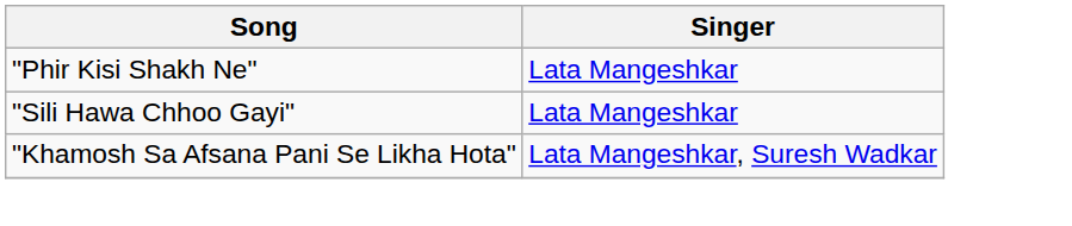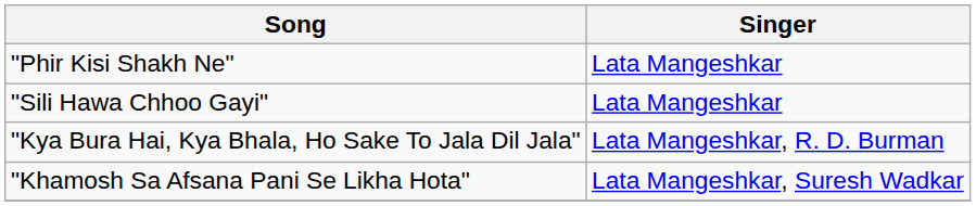+ row: "Kya Bura Hai, Kya Bhala, Ho Sake To Jala Dil Jala" | Lata Mangeshkar, R. D. Burman
